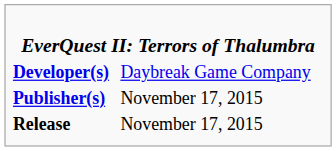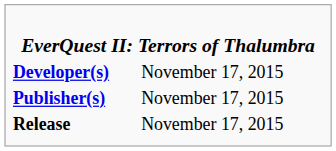Developer(s) | column 2: Daybreak Game Company -> November 17, 2015
